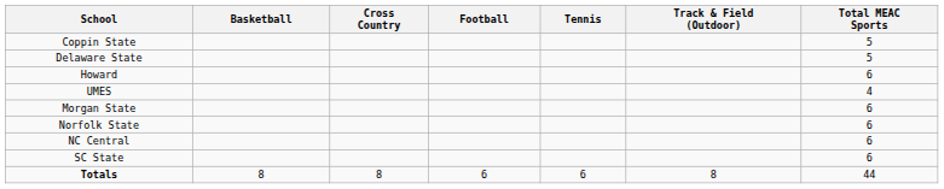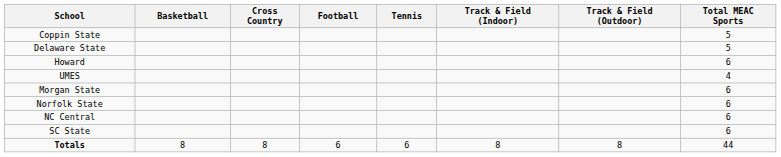+ column: Track & Field (Indoor) | 8
